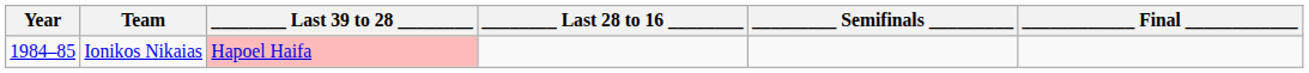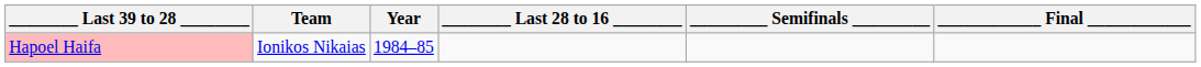columns swapped: Year <-> ________ Last 39 to 28 ________
